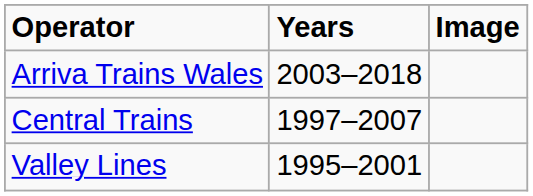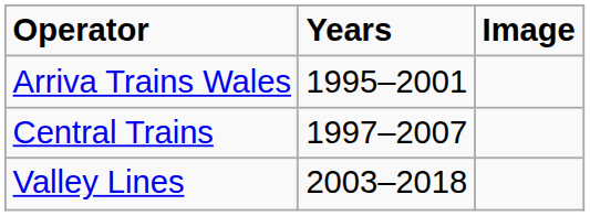Arriva Trains Wales | Years: 2003–2018 -> 1995–2001
Valley Lines | Years: 1995–2001 -> 2003–2018
